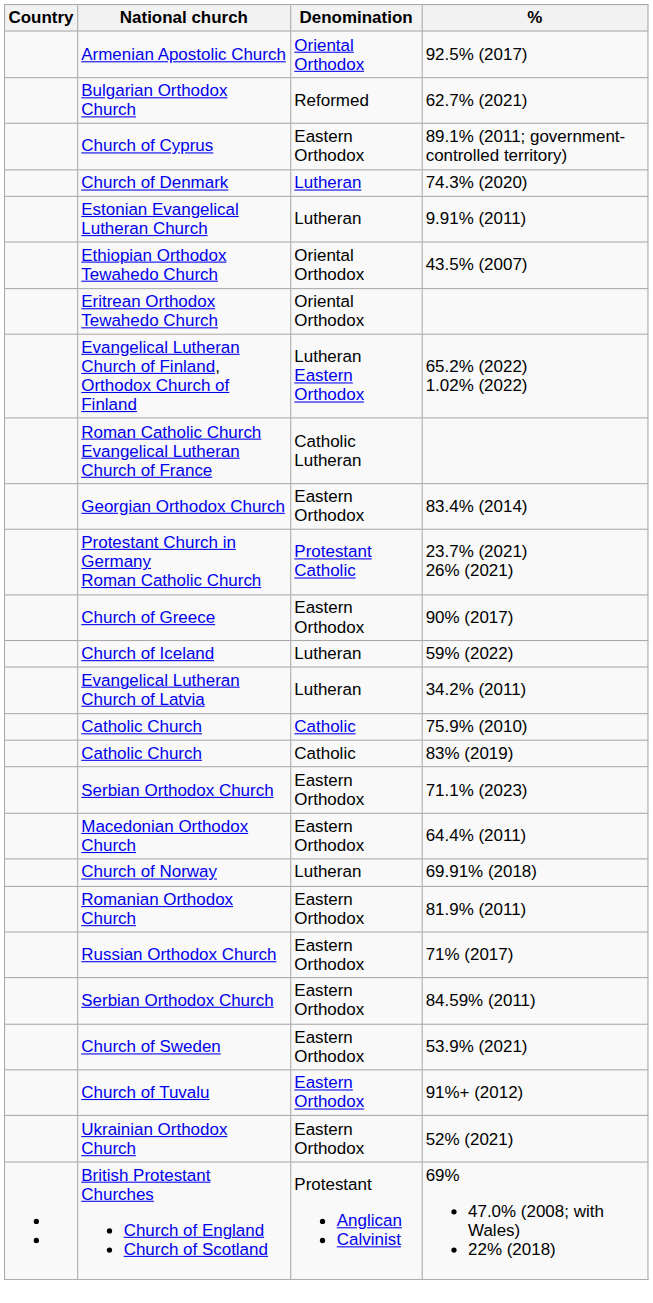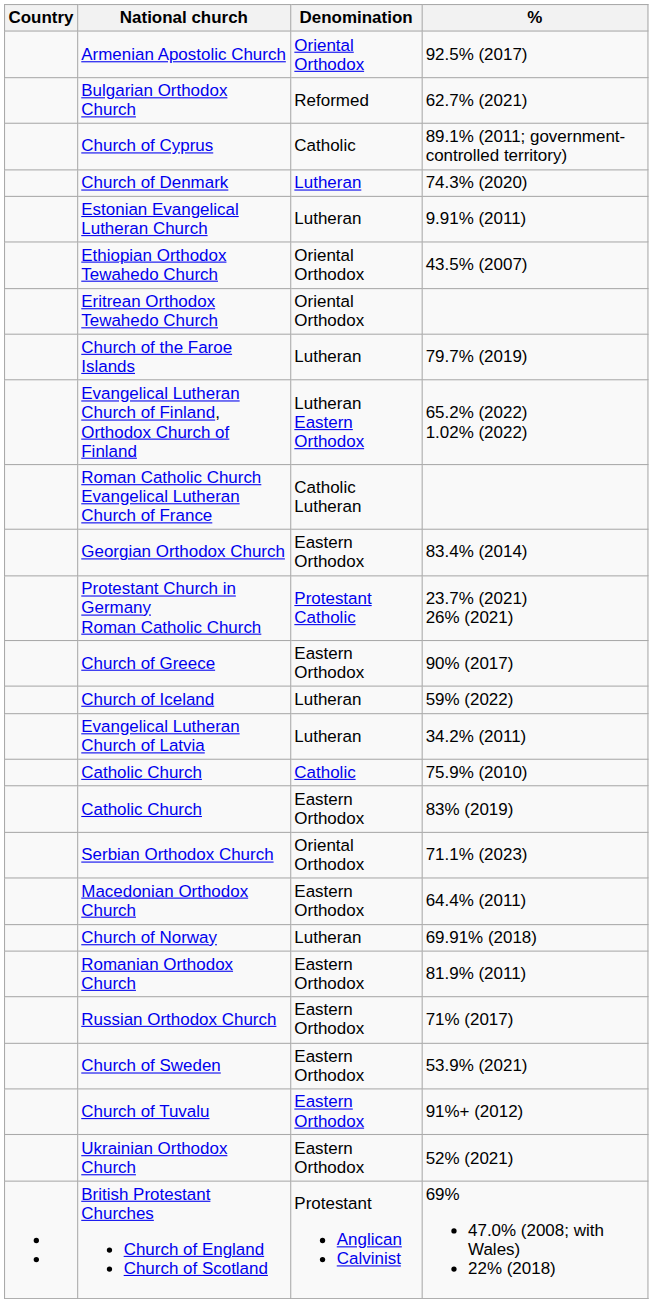Church of Cyprus | Denomination: Eastern Orthodox -> Catholic
+ row: Church of the Faroe Islands | Lutheran | 79.7% (2019)
Catholic Church / 83% (2019) | Denomination: Catholic -> Eastern Orthodox
Serbian Orthodox Church / 71.1% (2023) | Denomination: Eastern Orthodox -> Oriental Orthodox
- row: Serbian Orthodox Church | Eastern Orthodox | 84.59% (2011)
